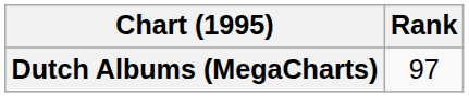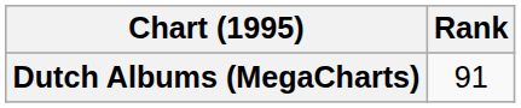Dutch Albums (MegaCharts) | Rank: 97 -> 91
